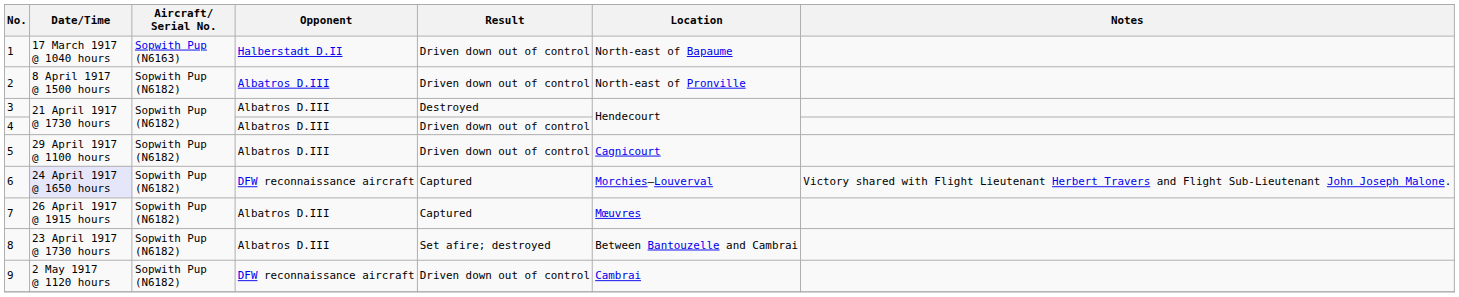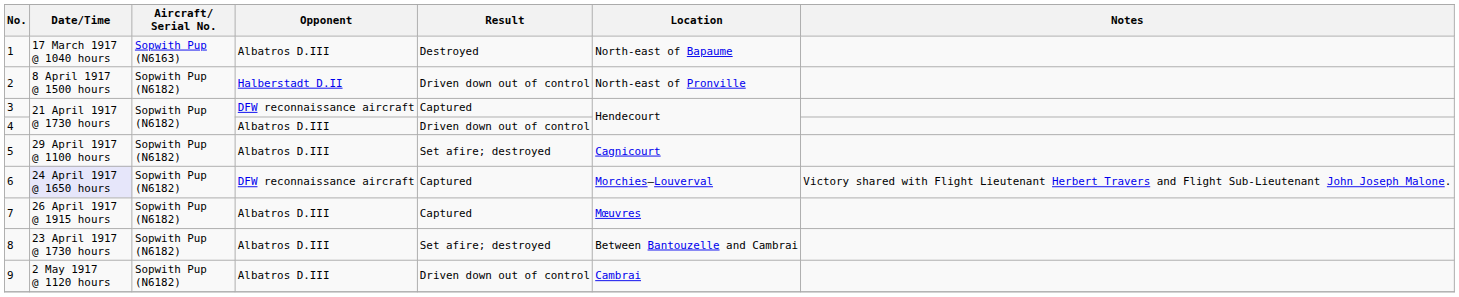1 | Opponent: Halberstadt D.II -> Albatros D.III
1 | Result: Driven down out of control -> Destroyed
2 | Opponent: Albatros D.III -> Halberstadt D.II
3 | Opponent: Albatros D.III -> DFW reconnaissance aircraft
3 | Result: Destroyed -> Captured
5 | Result: Driven down out of control -> Set afire; destroyed
9 | Opponent: DFW reconnaissance aircraft -> Albatros D.III
